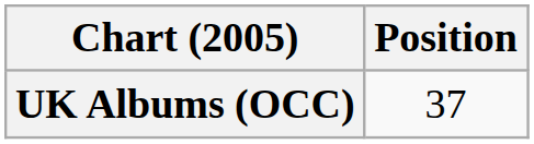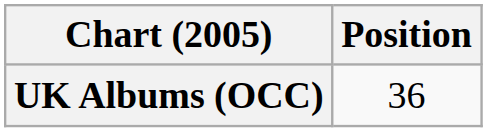UK Albums (OCC) | Position: 37 -> 36
